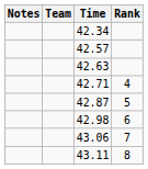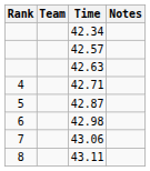columns swapped: Rank <-> Notes
